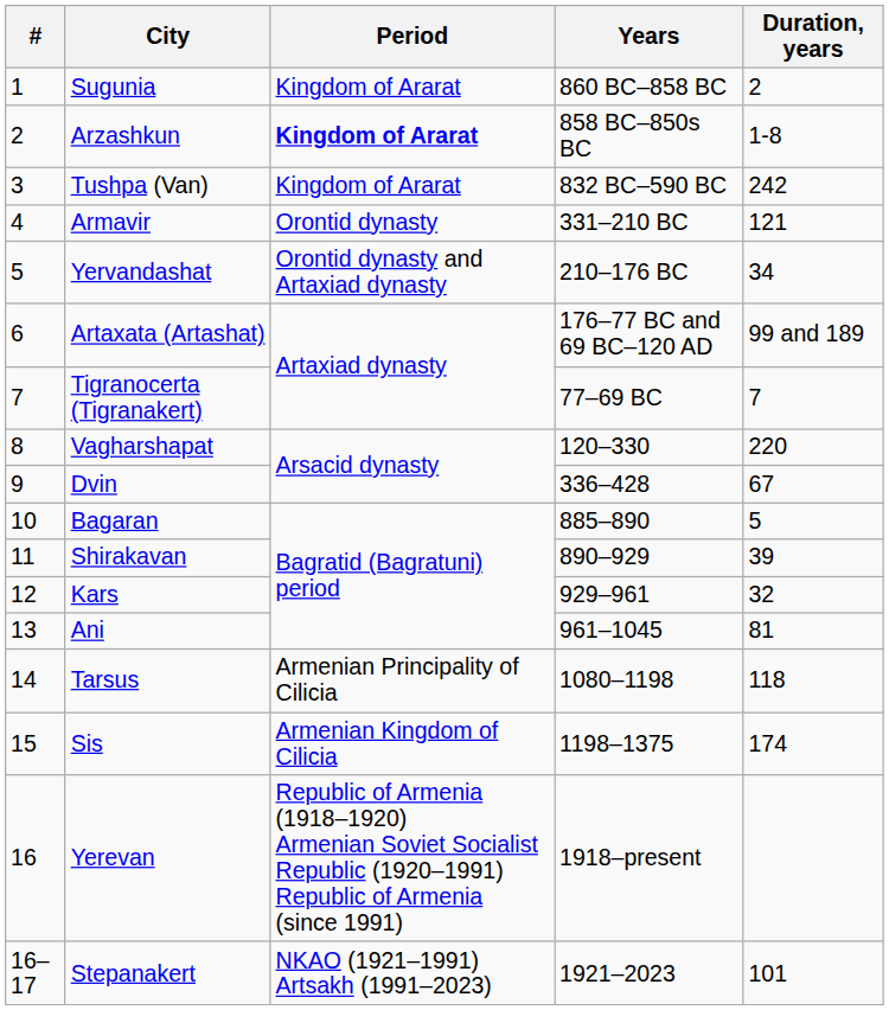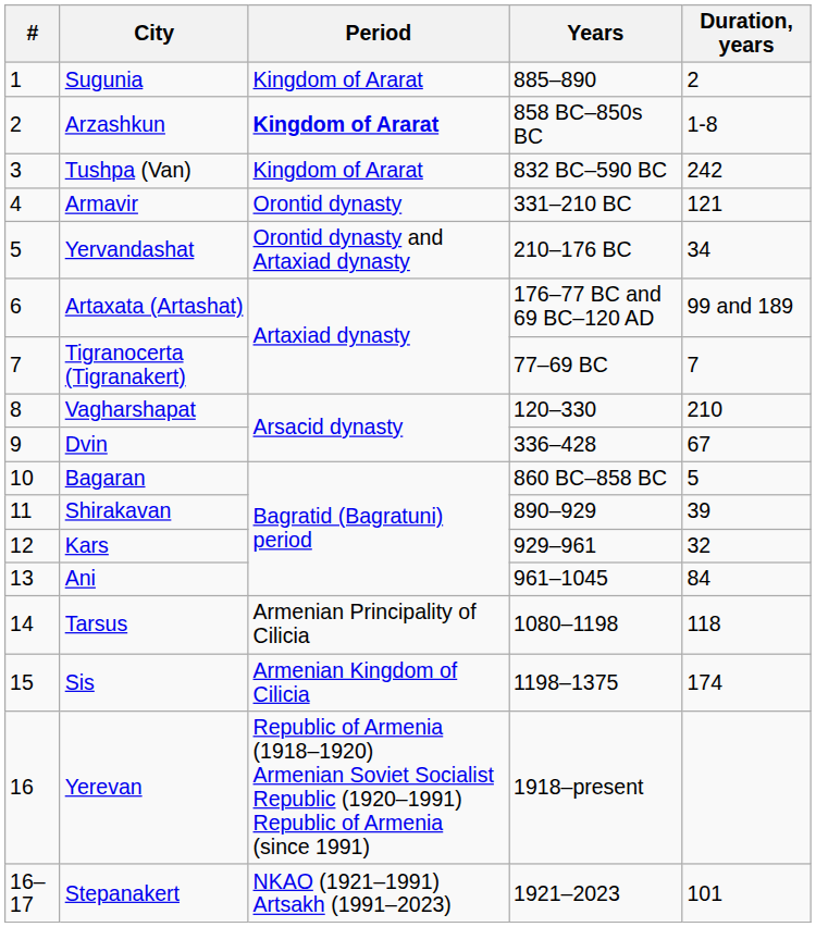Sugunia | Years: 860 BC–858 BC -> 885–890
Vagharshapat | Duration, years: 220 -> 210
Bagaran | Years: 885–890 -> 860 BC–858 BC
Ani | Duration, years: 81 -> 84
